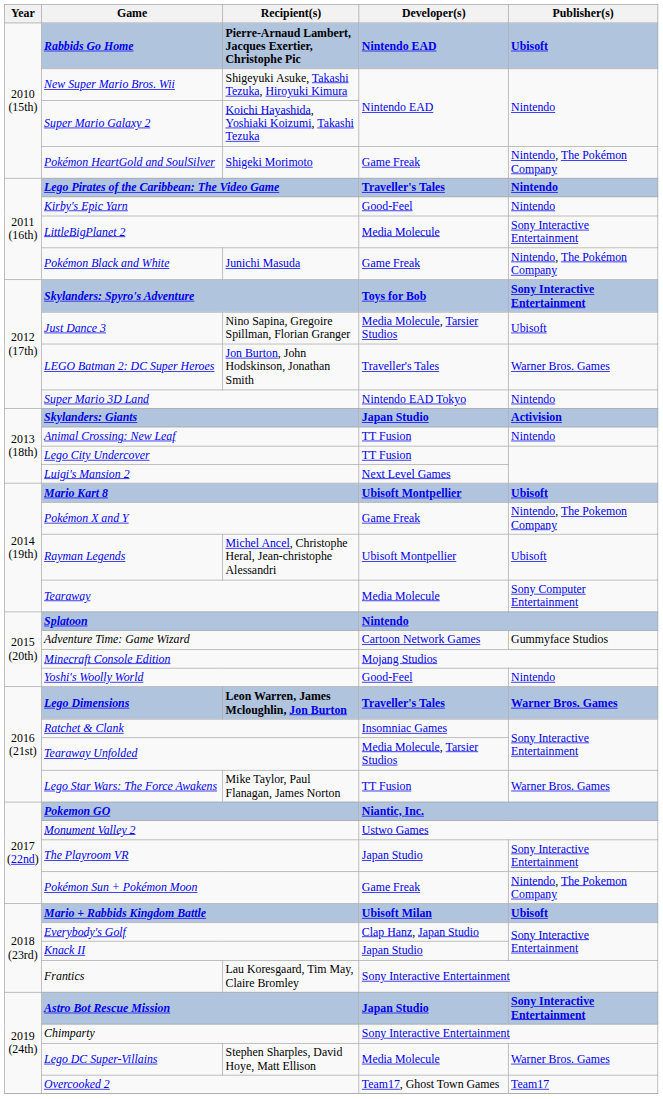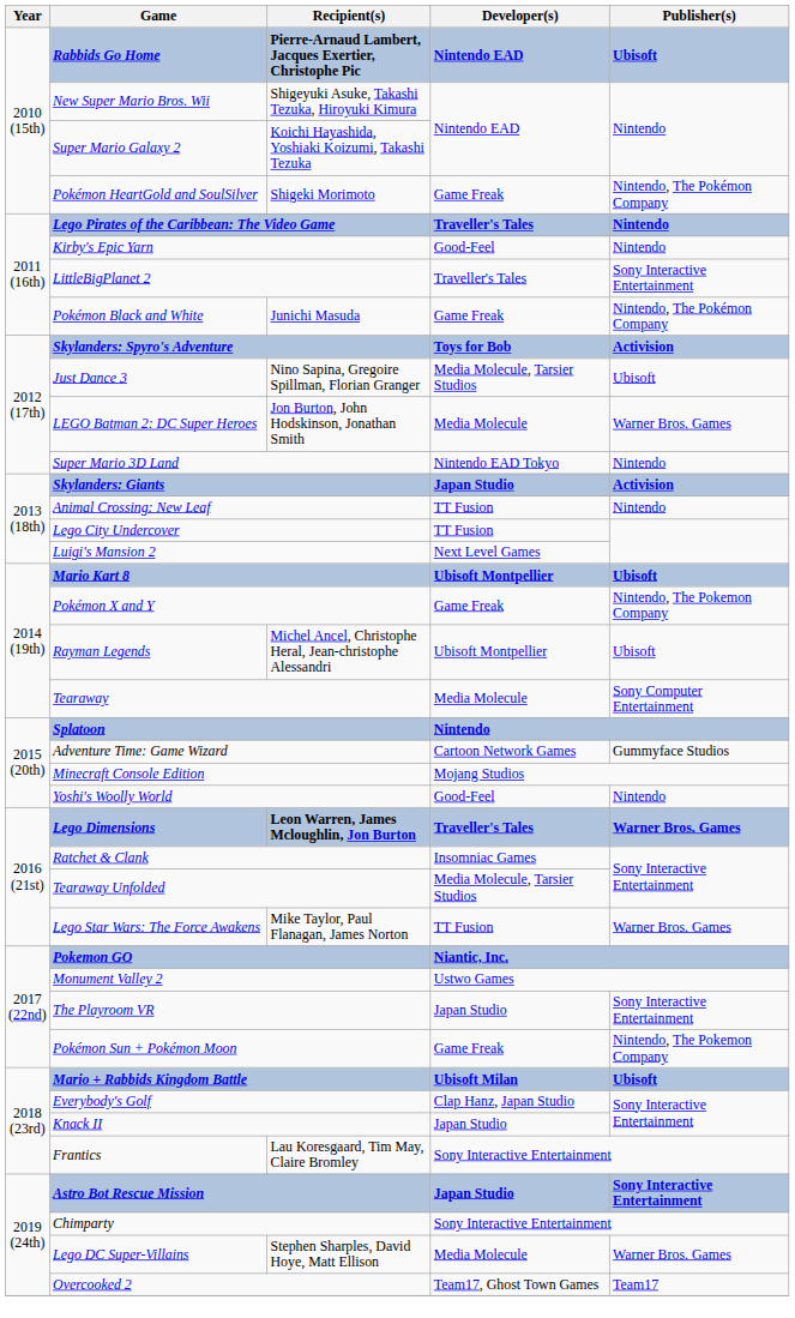LittleBigPlanet 2 | Developer(s): Media Molecule -> Traveller's Tales
Skylanders: Spyro's Adventure | Publisher(s): Sony Interactive Entertainment -> Activision
LEGO Batman 2: DC Super Heroes | Developer(s): Traveller's Tales -> Media Molecule
